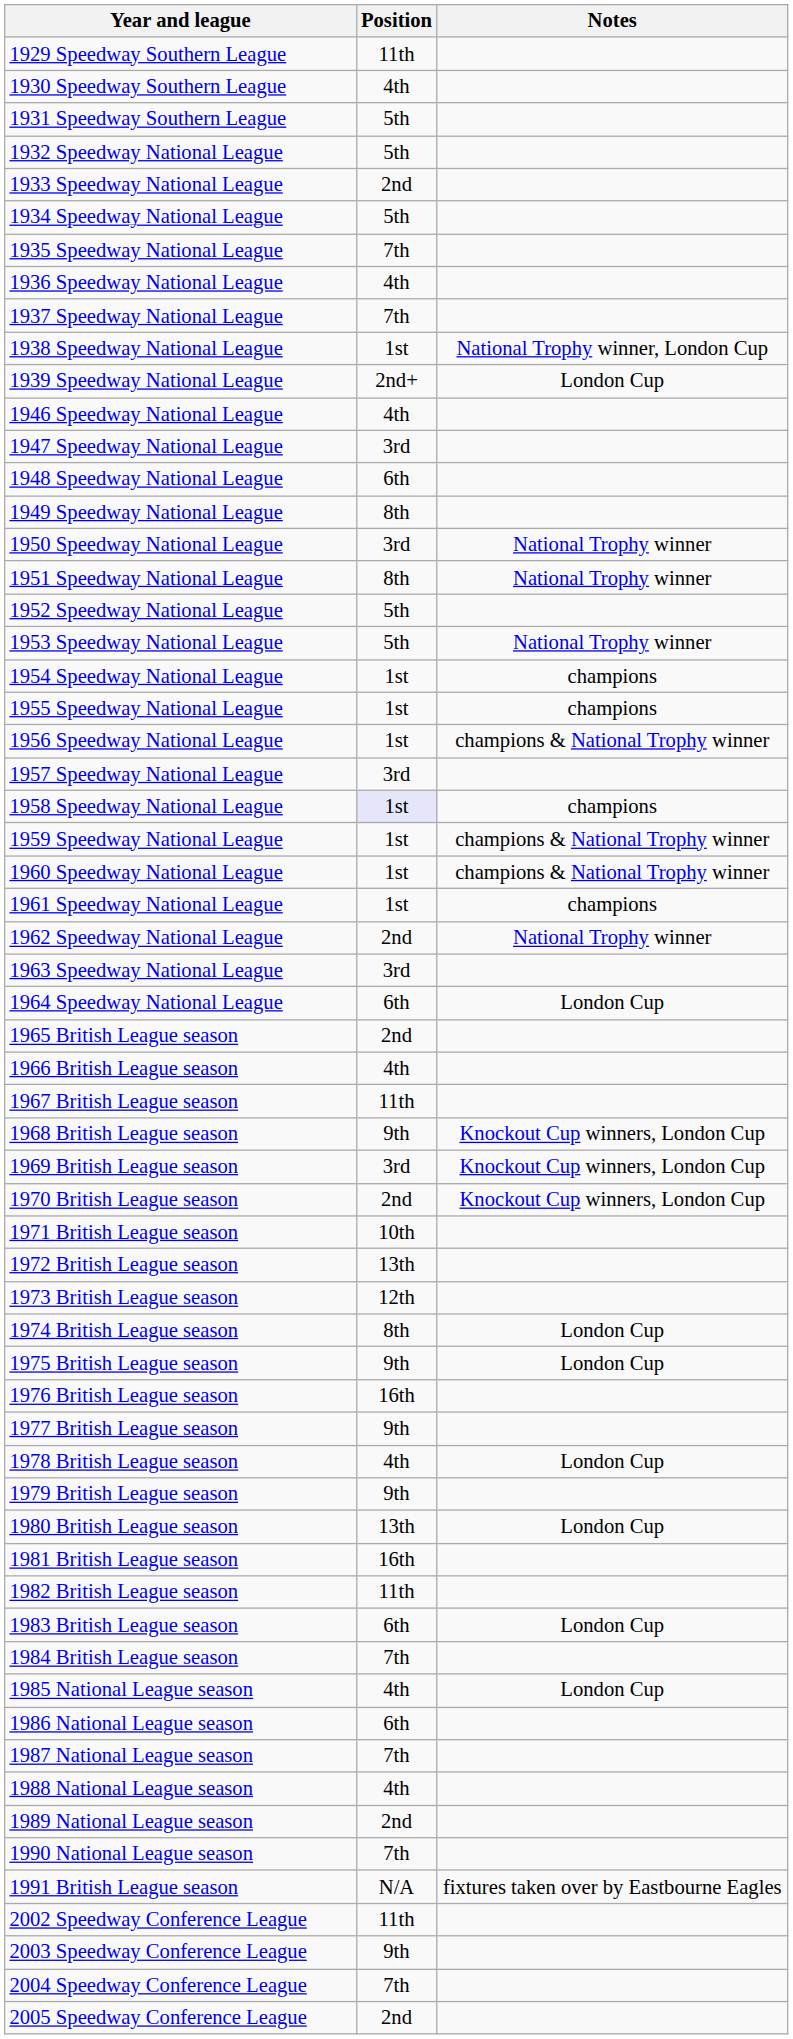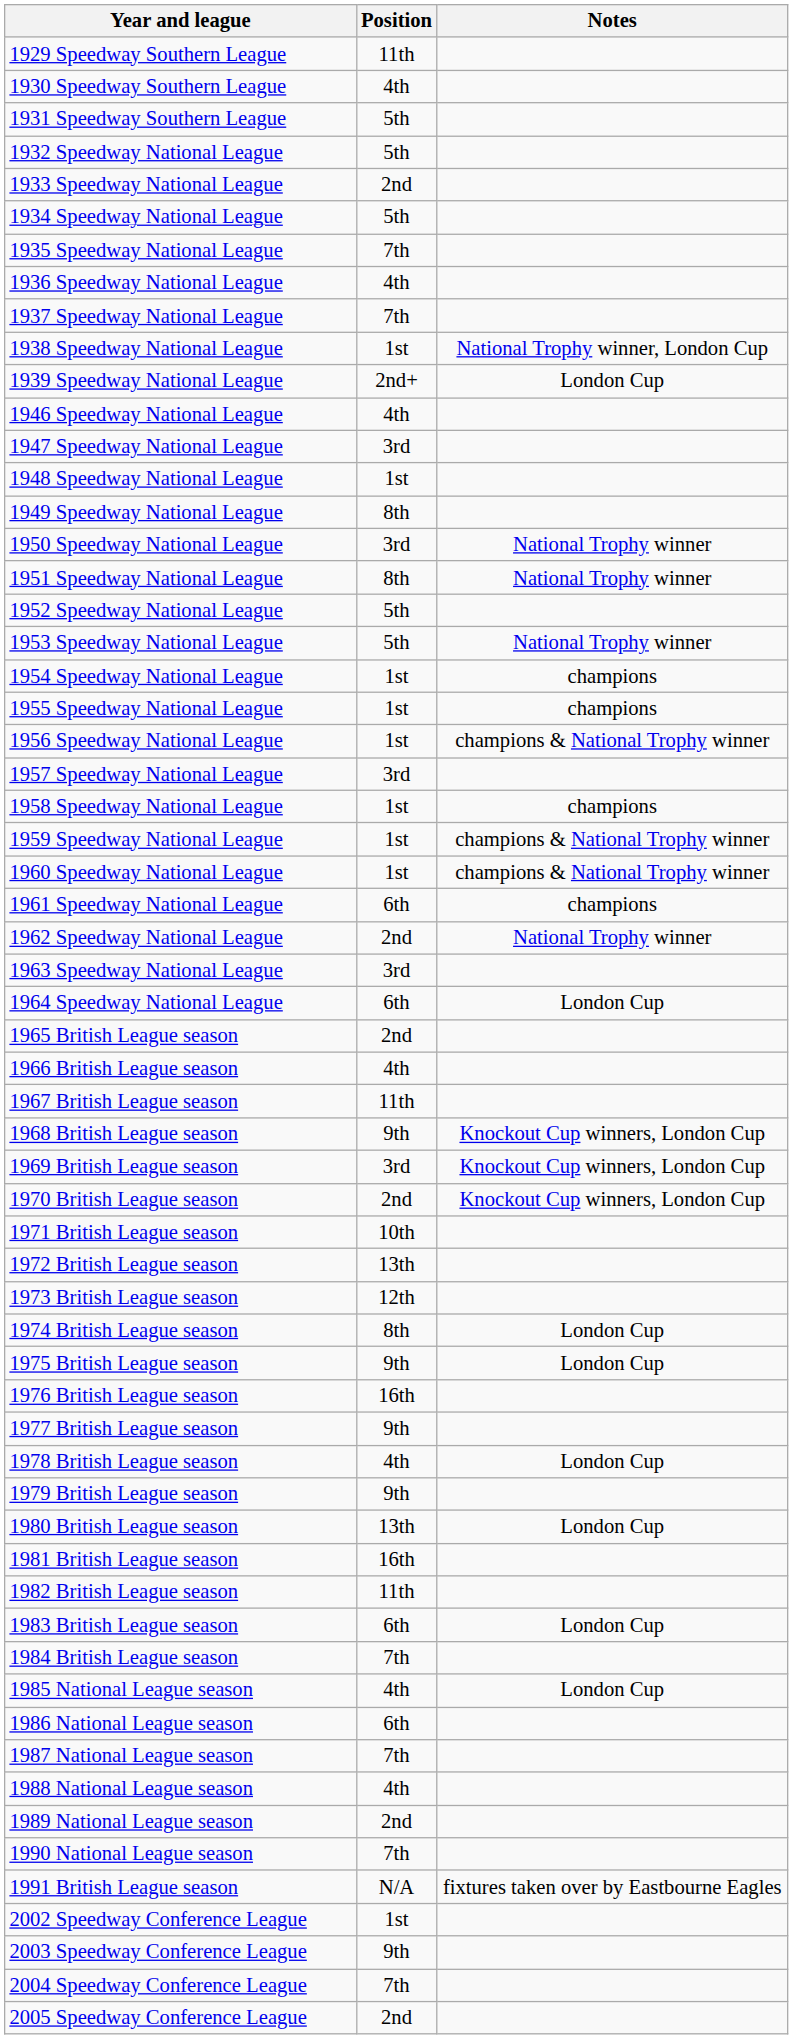1948 Speedway National League | Position: 6th -> 1st
1958 Speedway National League | Position: lavender background -> no background
1961 Speedway National League | Position: 1st -> 6th
2002 Speedway Conference League | Position: 11th -> 1st
